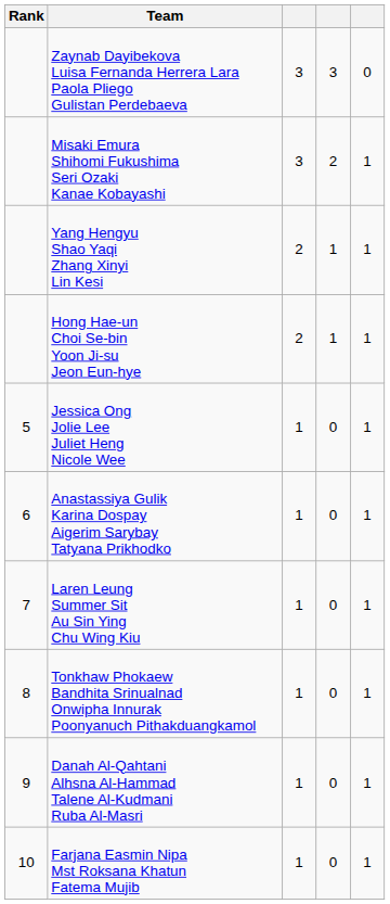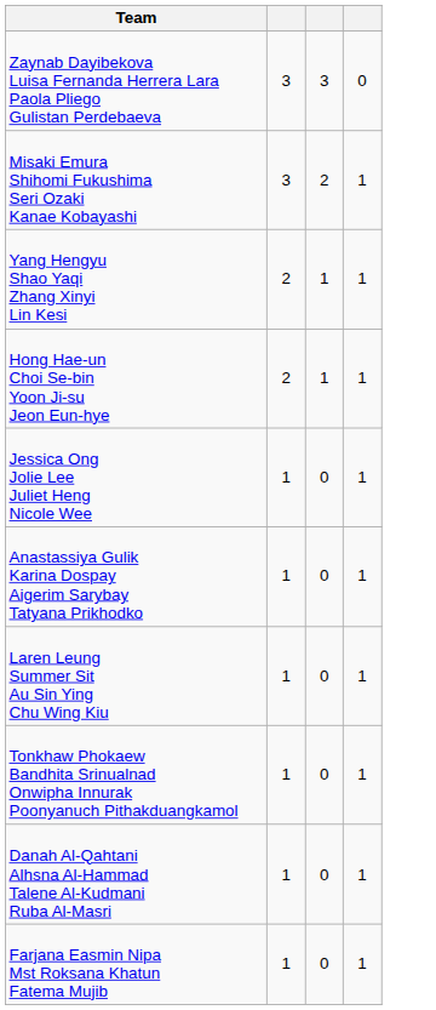- column: Rank | 5 | 6 | 7 | 8 | 9 | 10
